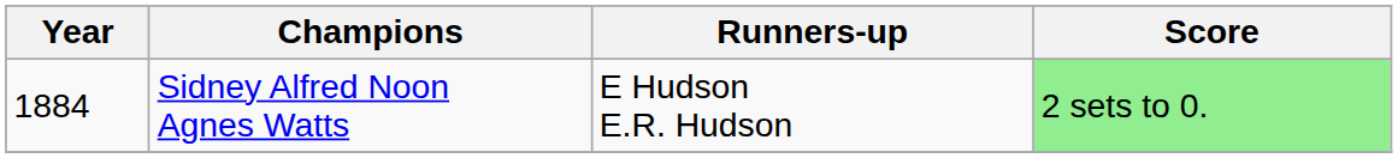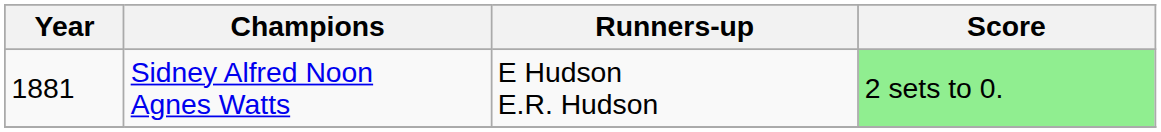Sidney Alfred Noon Agnes Watts | Year: 1884 -> 1881
